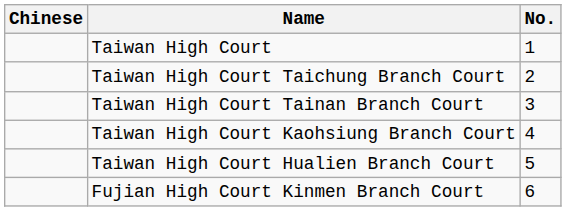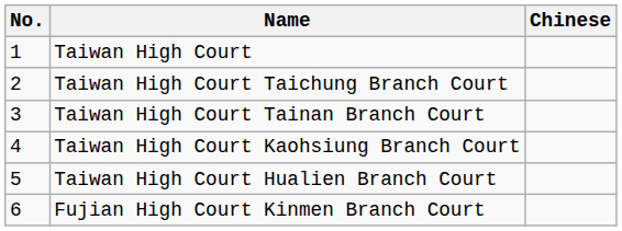columns swapped: No. <-> Chinese
